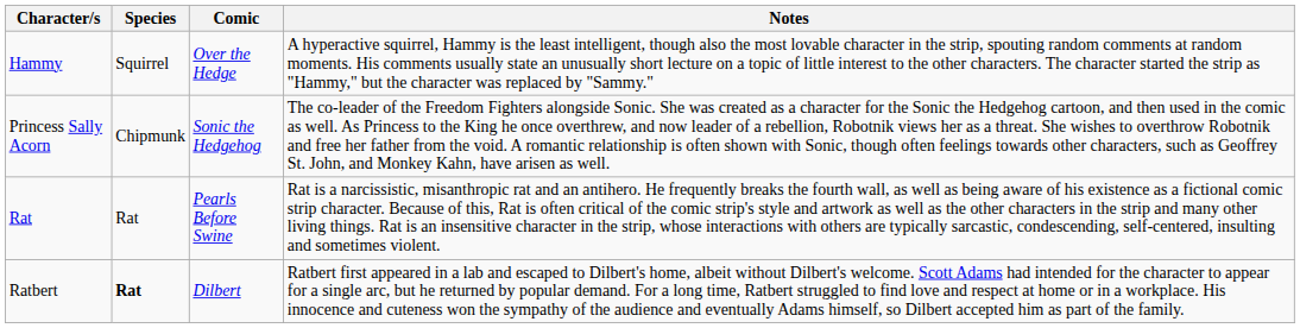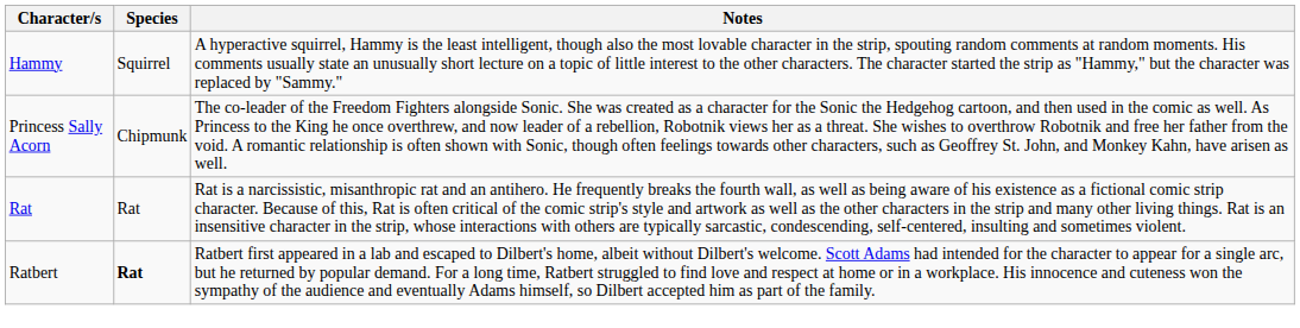- column: Comic | Over the Hedge | Sonic the Hedgehog | Pearls Before Swine | Dilbert
